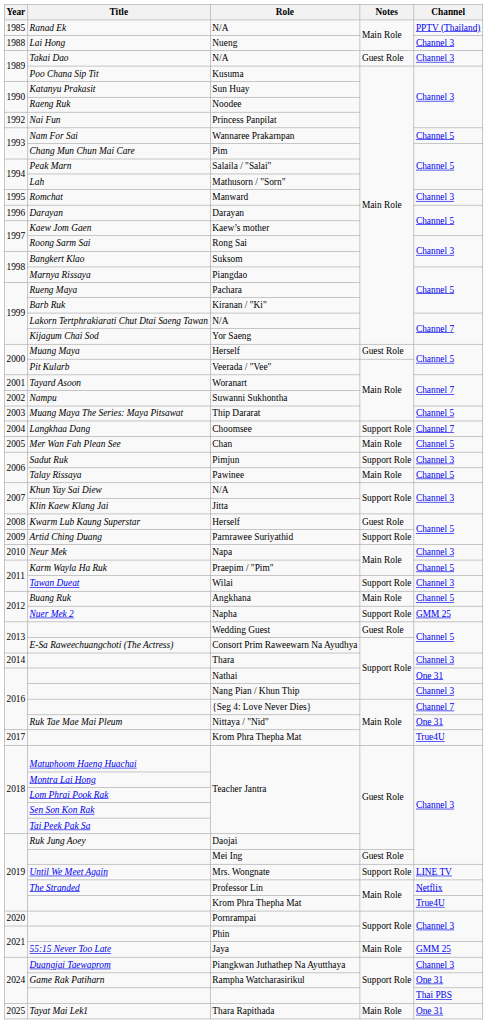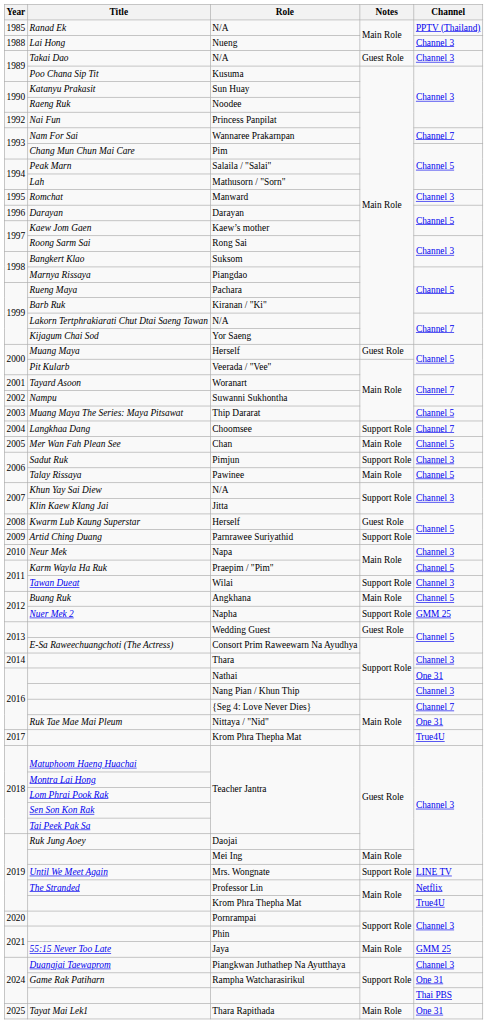Wannaree Prakarnpan | Channel: Channel 5 -> Channel 7
Mei Ing | Notes: Guest Role -> Main Role
